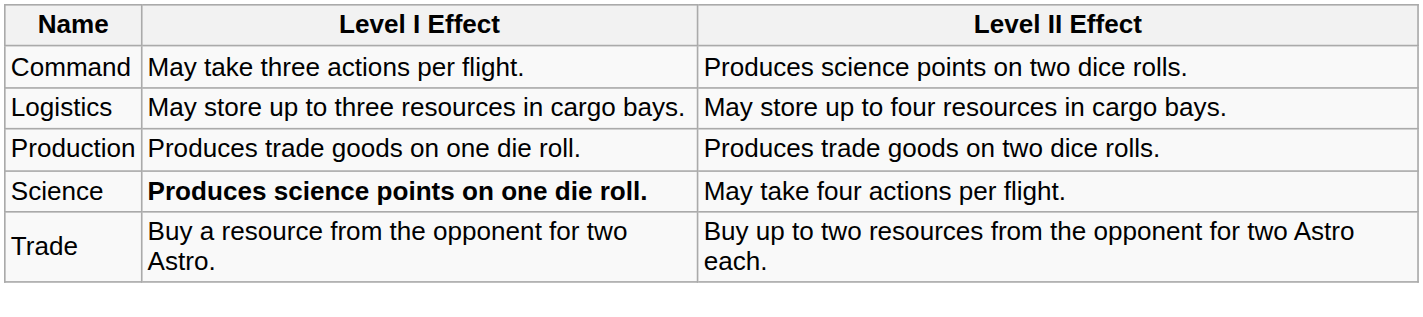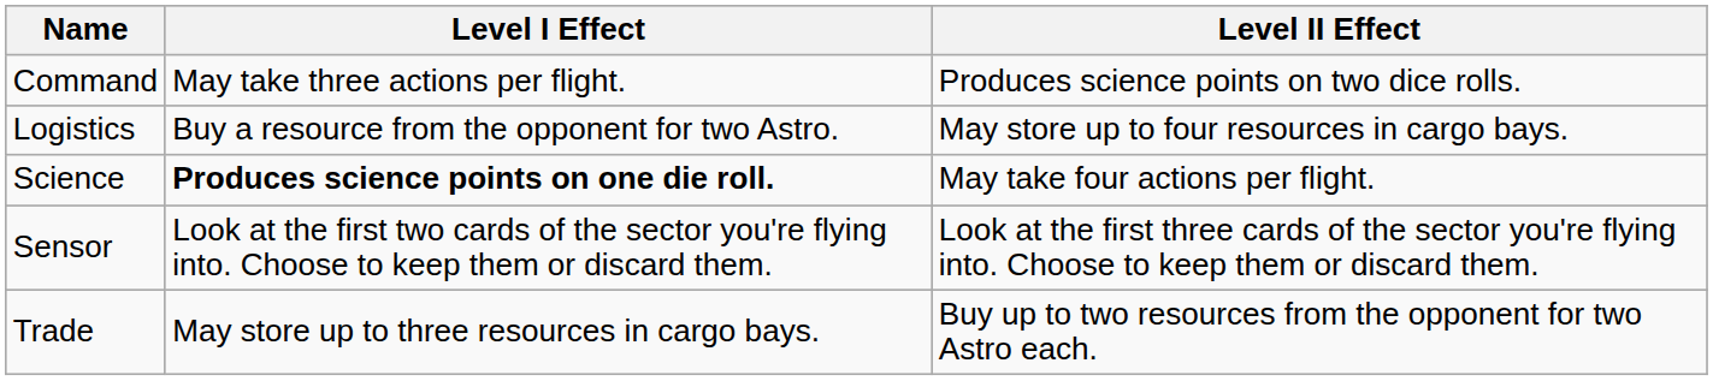Logistics | Level I Effect: May store up to three resources in cargo bays. -> Buy a resource from the opponent for two Astro.
- row: Production | Produces trade goods on one die roll. | Produces trade goods on two dice rolls.
+ row: Sensor | Look at the first two cards of the sector you're flying into. Choose to keep them or discard them. | Look at the first three cards of the sector you're flying into. Choose to keep them or discard them.
Trade | Level I Effect: Buy a resource from the opponent for two Astro. -> May store up to three resources in cargo bays.
